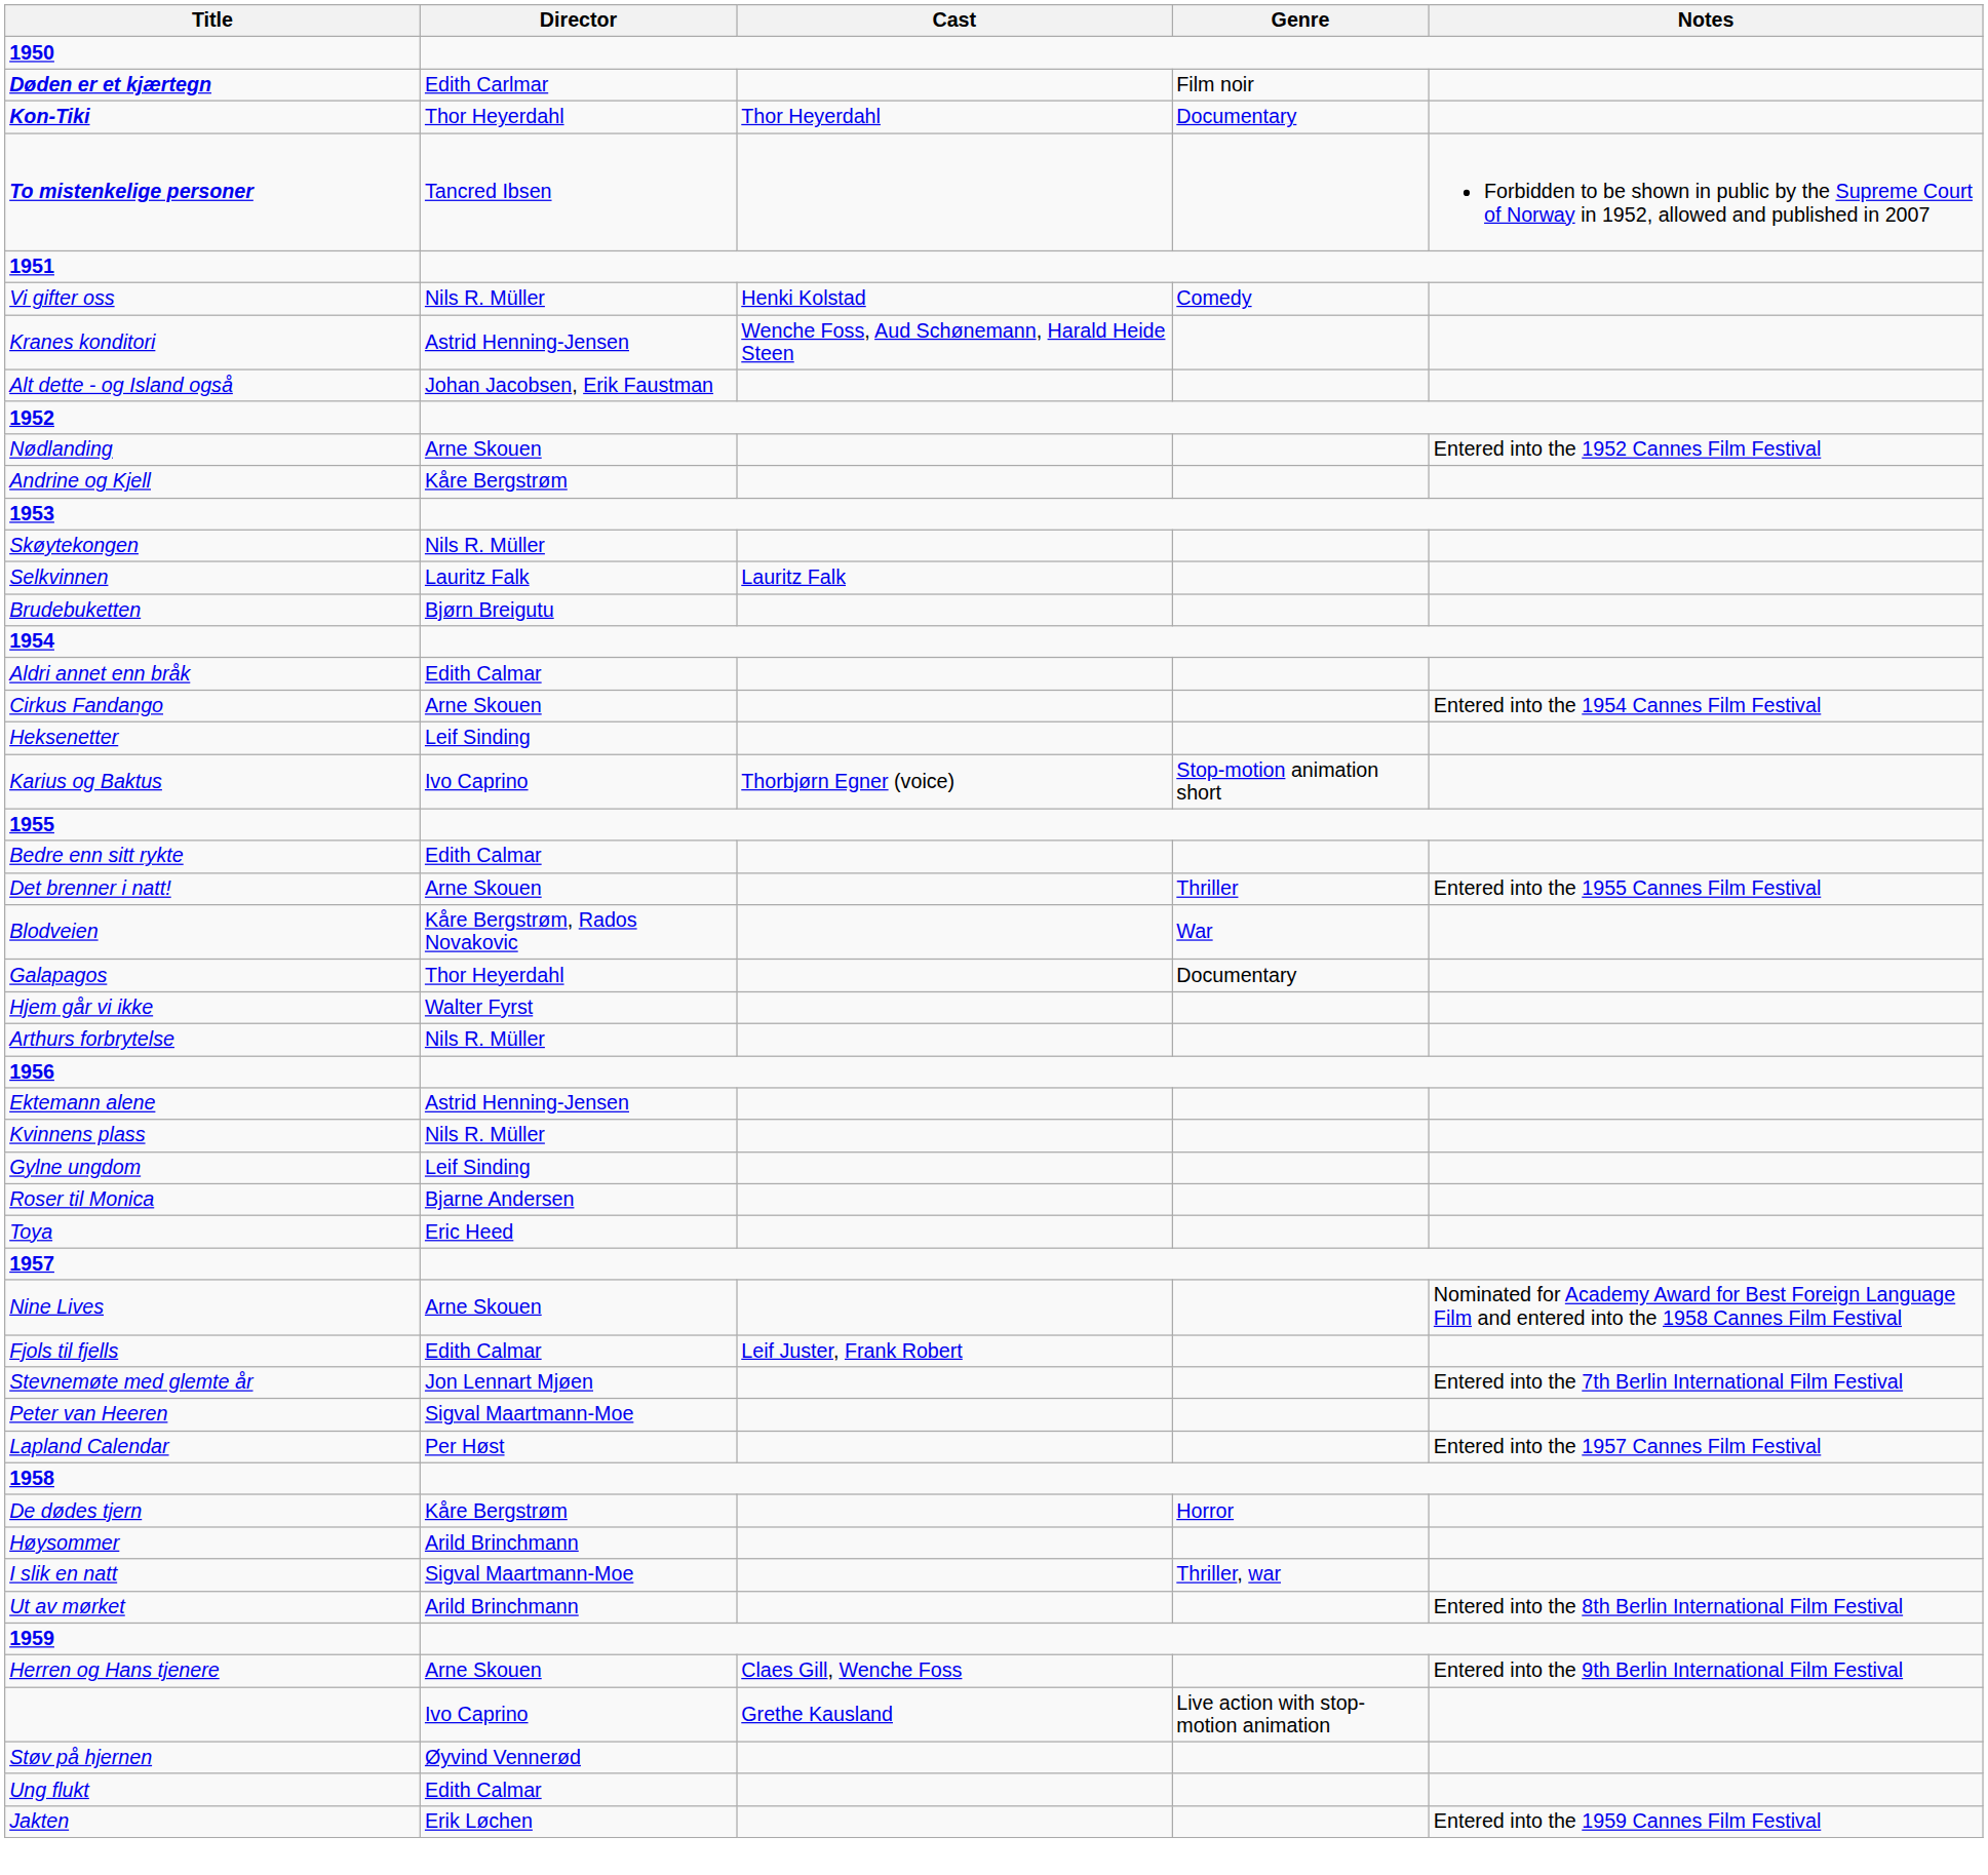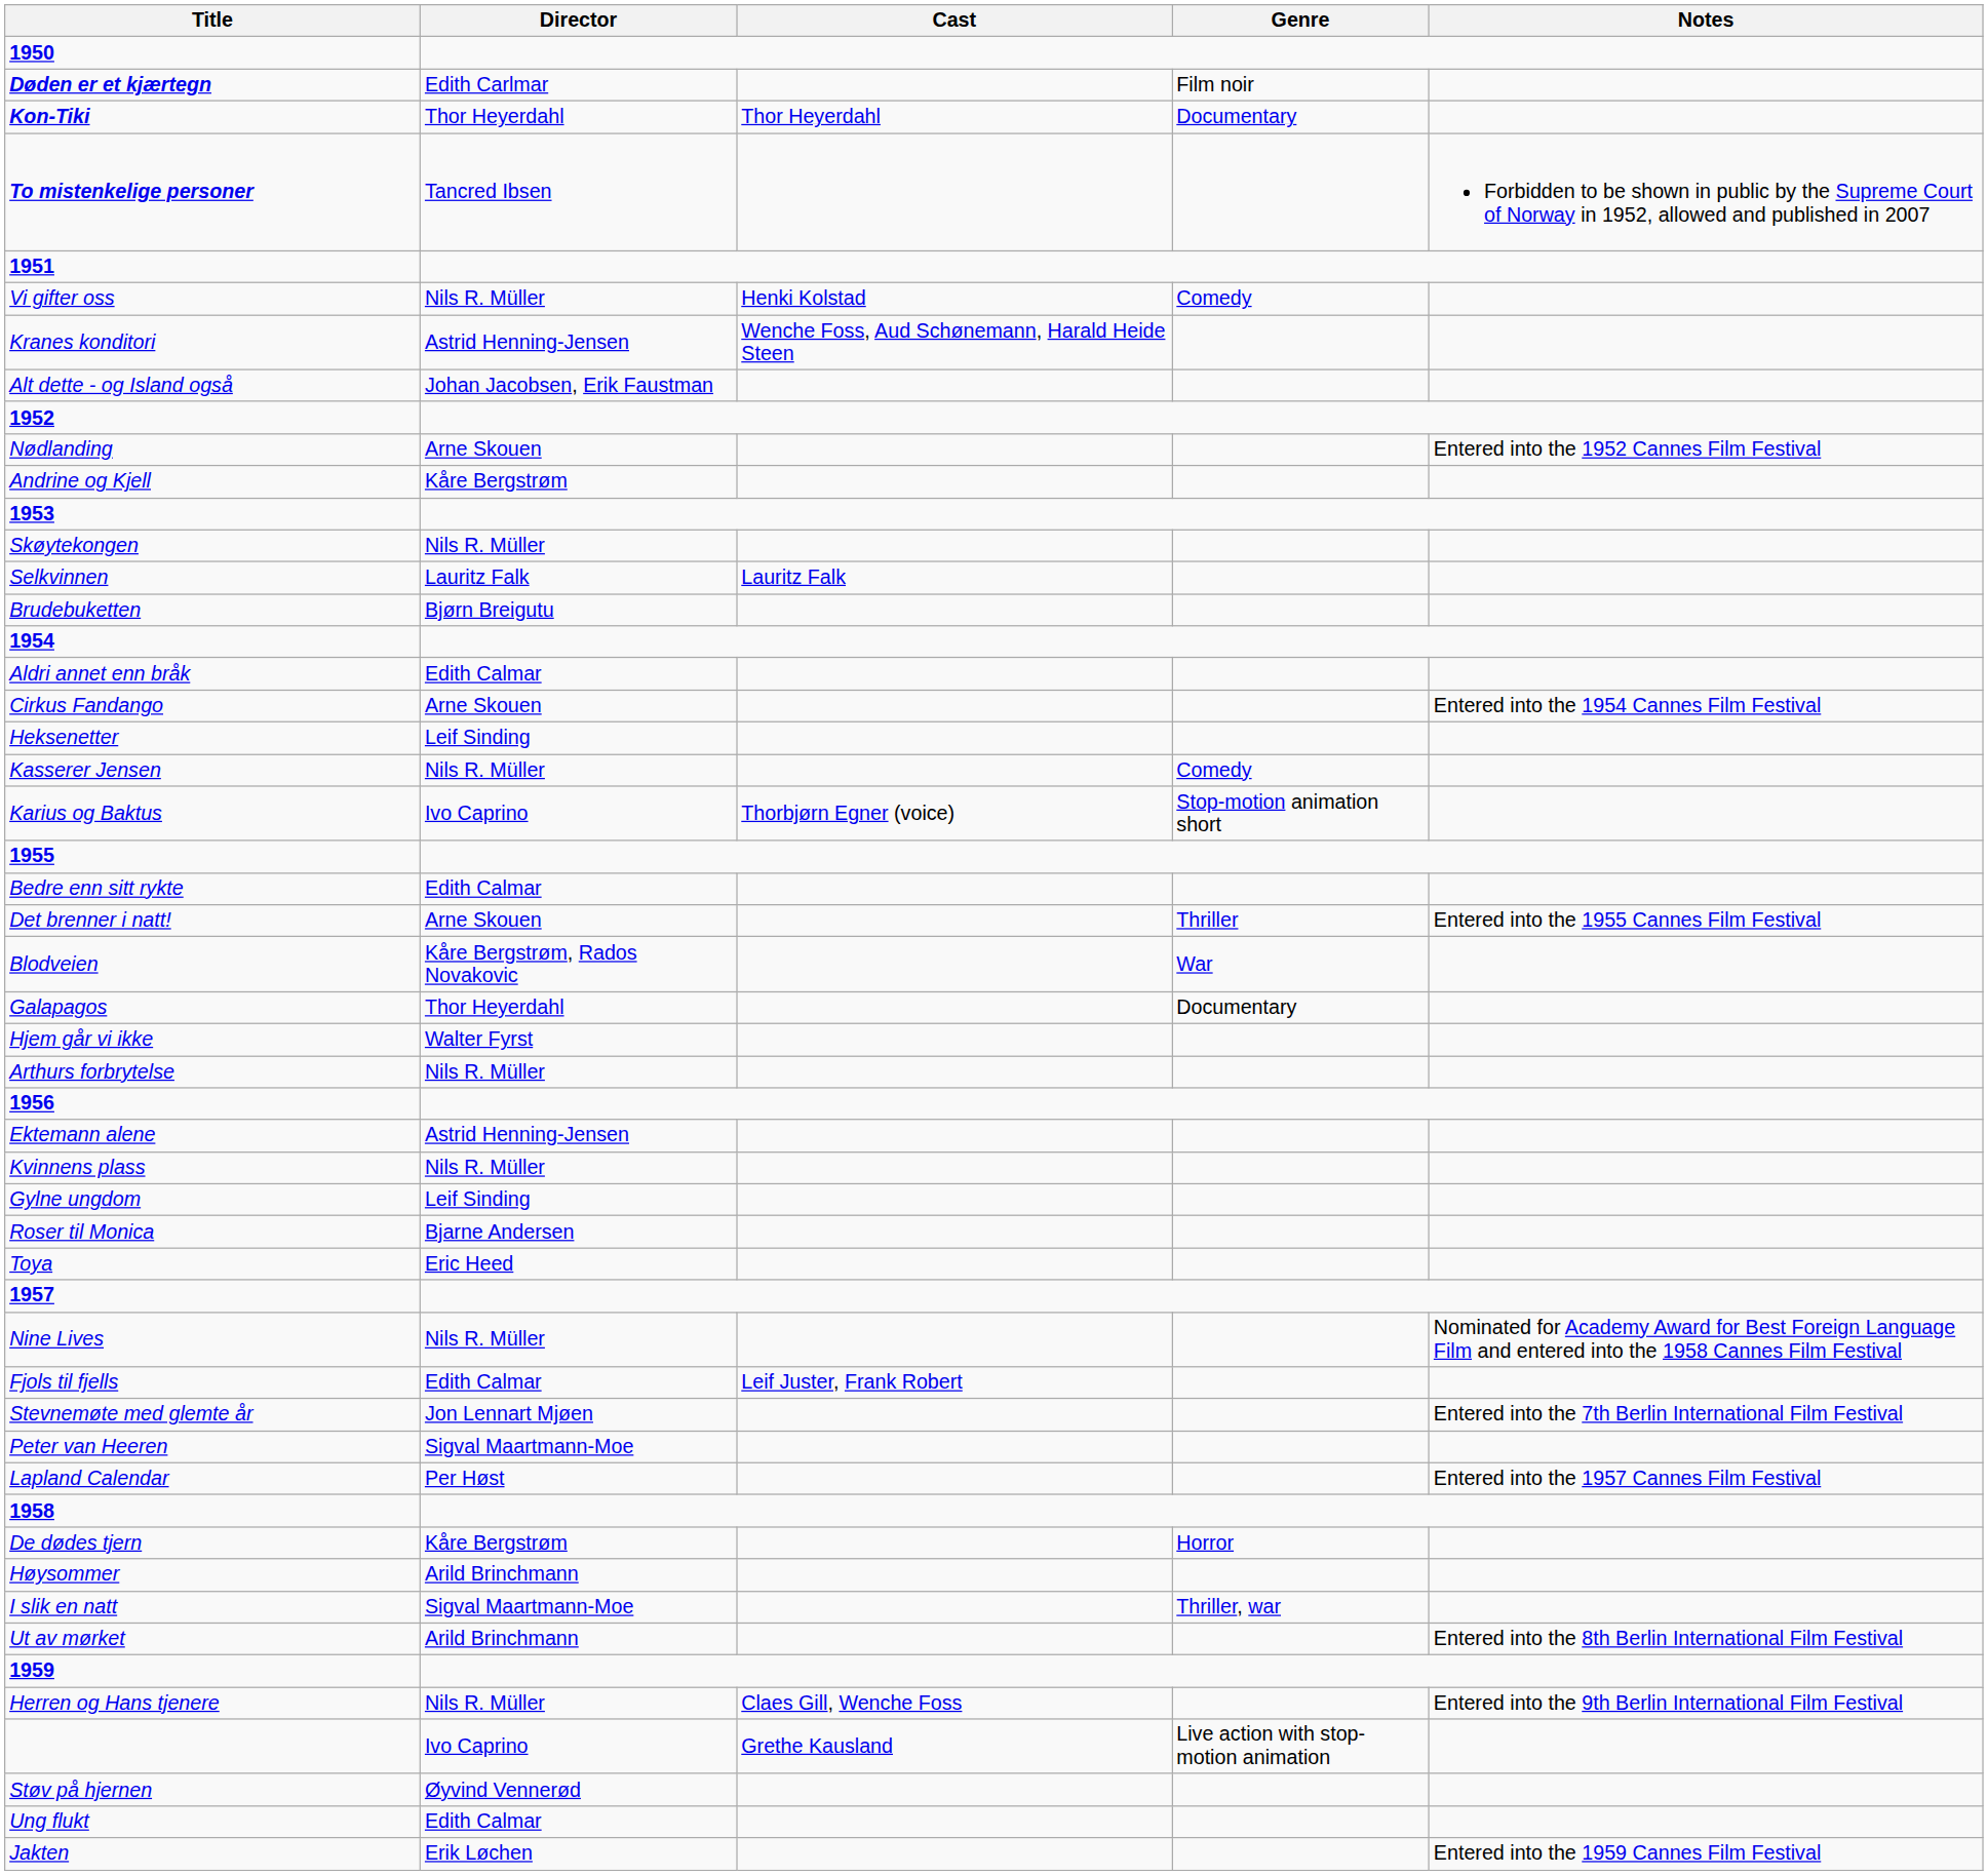+ row: Kasserer Jensen | Nils R. Müller | Comedy
Nine Lives | Director: Arne Skouen -> Nils R. Müller
Herren og Hans tjenere | Director: Arne Skouen -> Nils R. Müller
